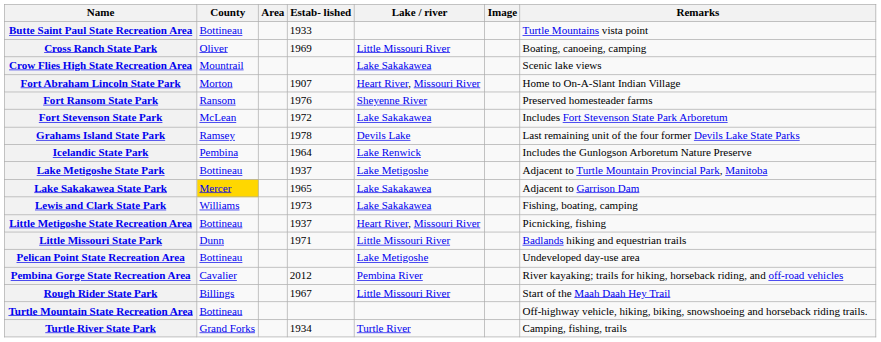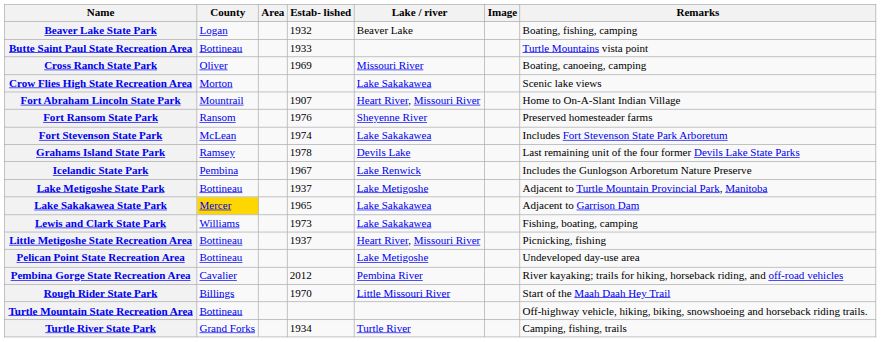+ row: Beaver Lake State Park | Logan | 1932 | Beaver Lake | Boating, fishing, camping
Cross Ranch State Park | Lake / river: Little Missouri River -> Missouri River
Crow Flies High State Recreation Area | County: Mountrail -> Morton
Fort Abraham Lincoln State Park | County: Morton -> Mountrail
Fort Stevenson State Park | Estab- lished: 1972 -> 1974
Icelandic State Park | Estab- lished: 1964 -> 1967
- row: Little Missouri State Park | Dunn | 1971 | Little Missouri River | Badlands hiking and equestrian trails
Rough Rider State Park | Estab- lished: 1967 -> 1970
